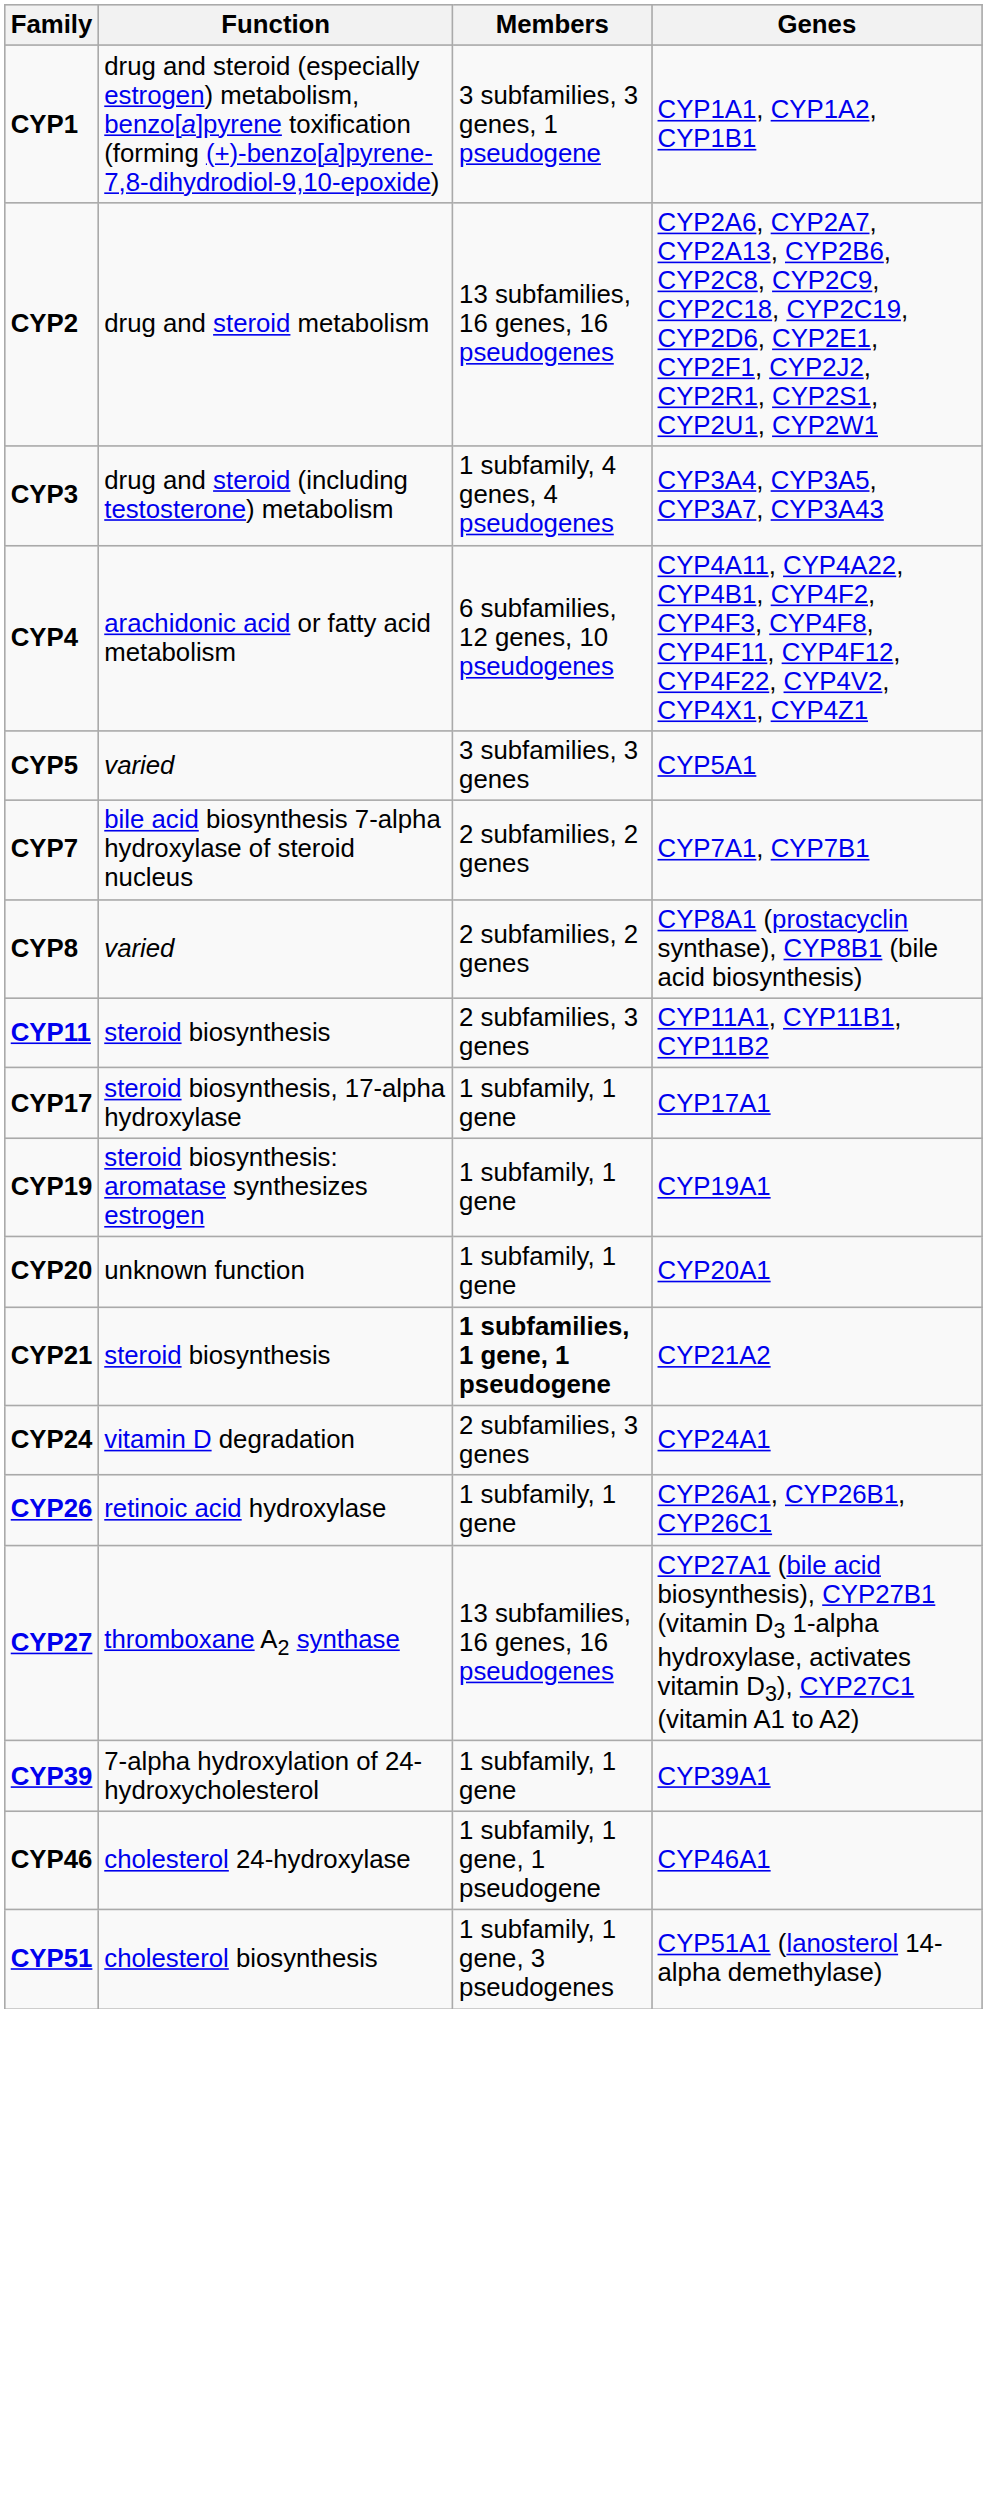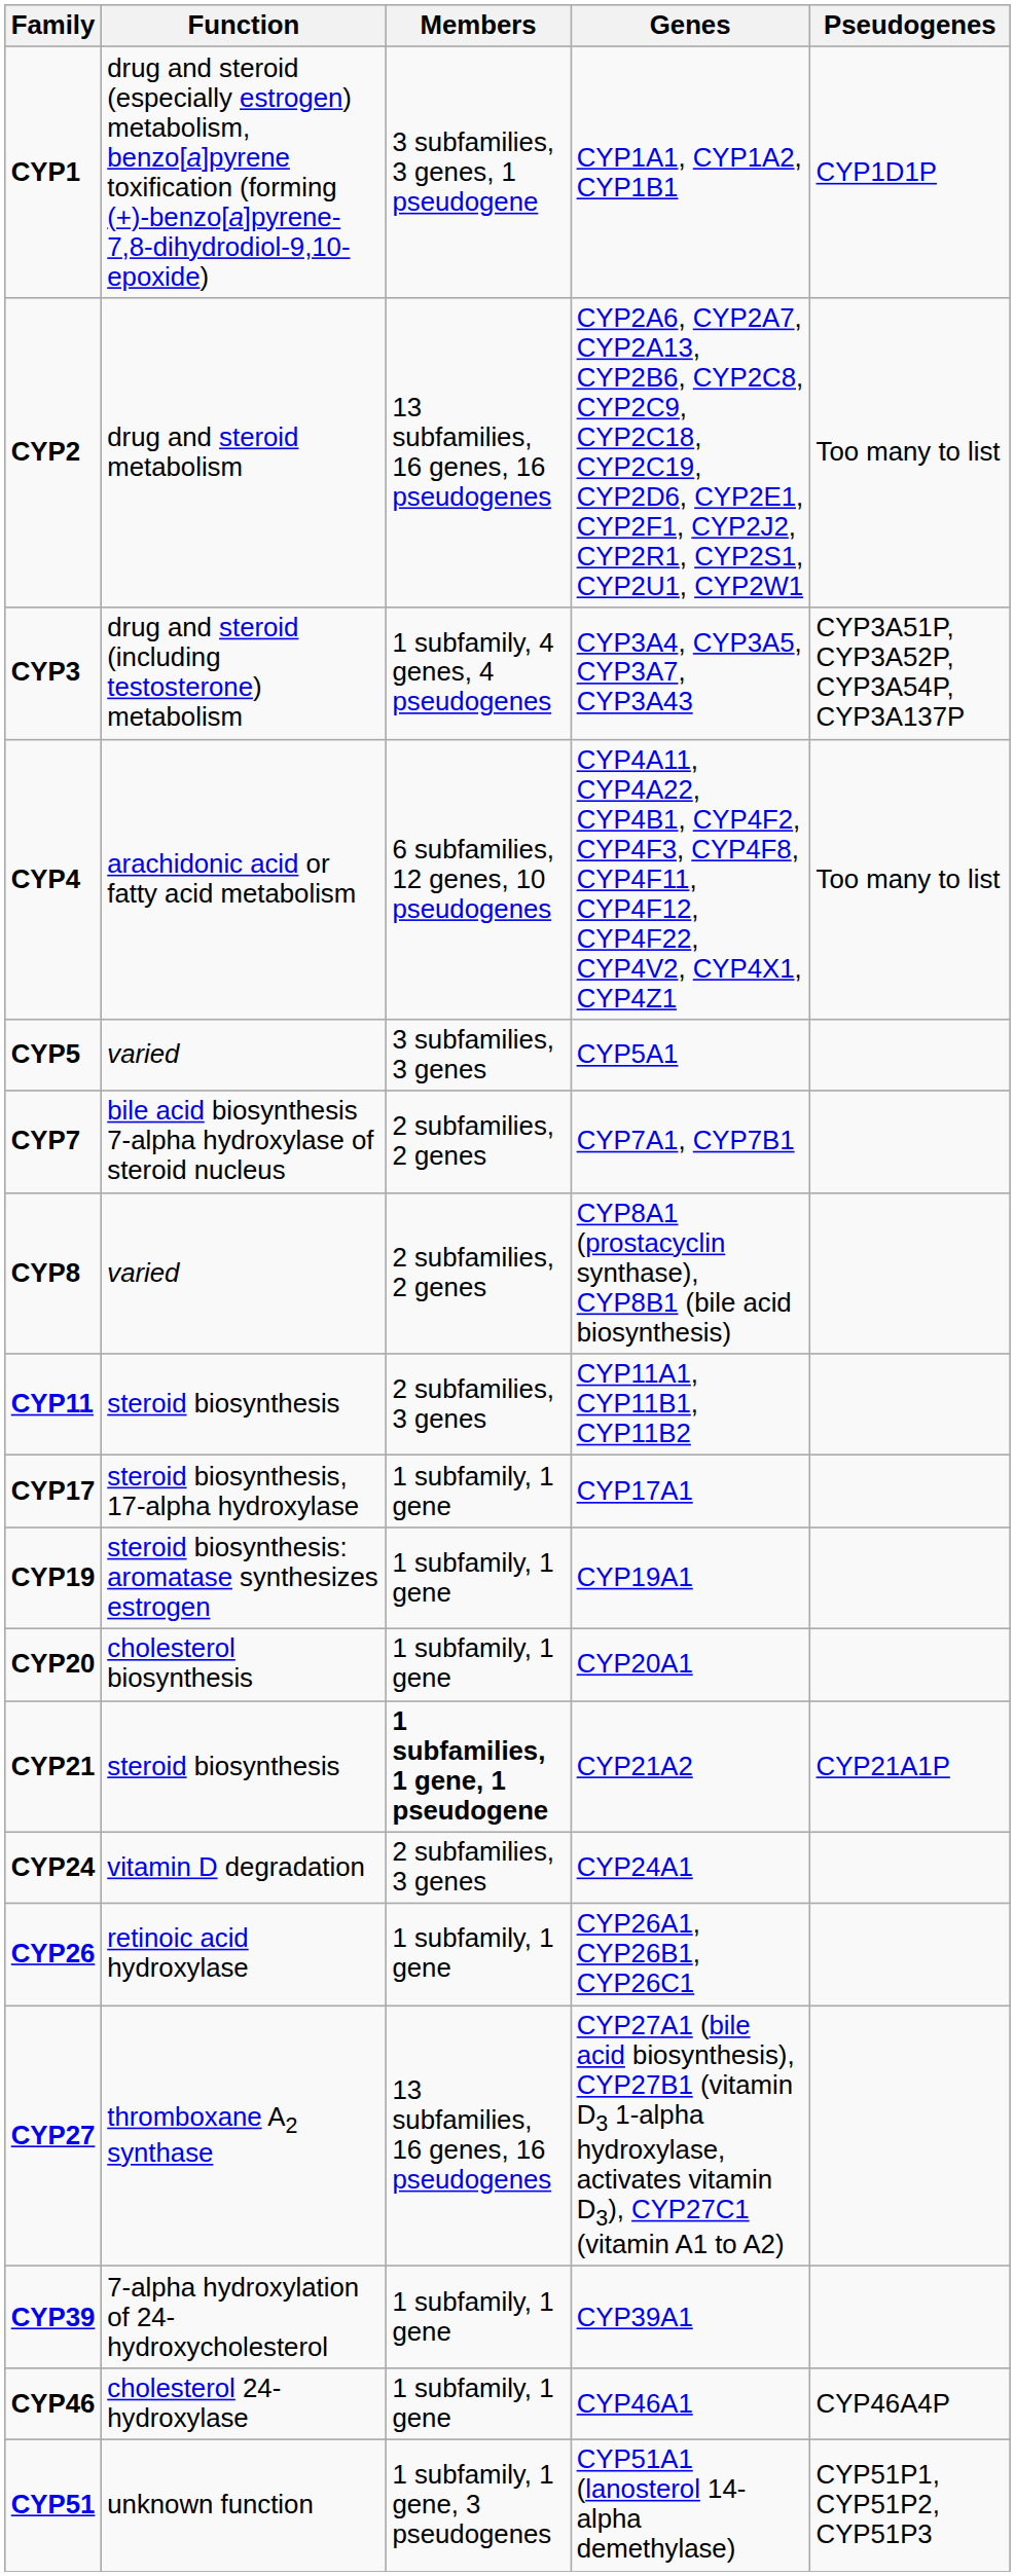+ column: Pseudogenes | CYP1D1P | Too many to list | CYP3A51P, CYP3A52P, CYP3A54P, CYP3A137P | Too many to list | CYP21A1P | CYP46A4P | CYP51P1, CYP51P2, CYP51P3
CYP20 | Function: unknown function -> cholesterol biosynthesis
CYP46 | Members: 1 subfamily, 1 gene, 1 pseudogene -> 1 subfamily, 1 gene
CYP51 | Function: cholesterol biosynthesis -> unknown function
